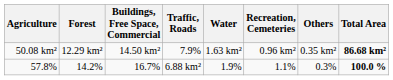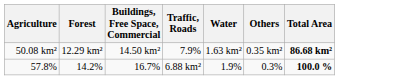- column: Recreation, Cemeteries | 0.96 km² | 1.1%
